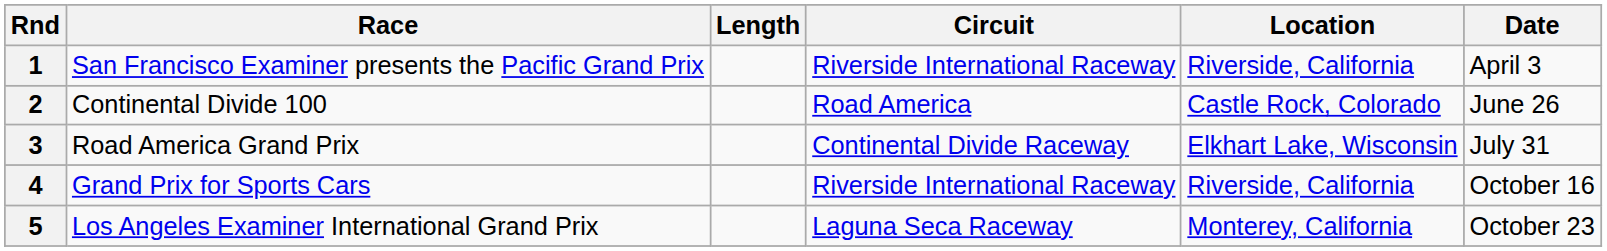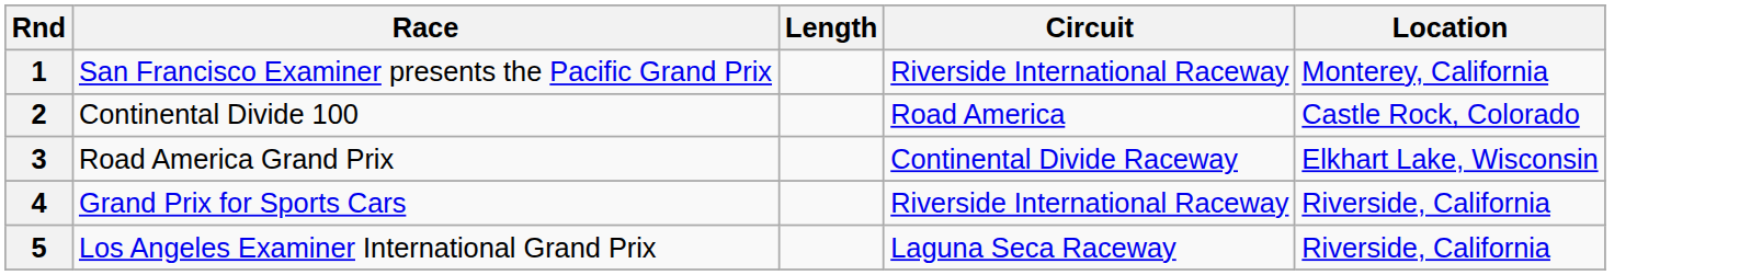- column: Date | April 3 | June 26 | July 31 | October 16 | October 23
1 | Location: Riverside, California -> Monterey, California
5 | Location: Monterey, California -> Riverside, California
